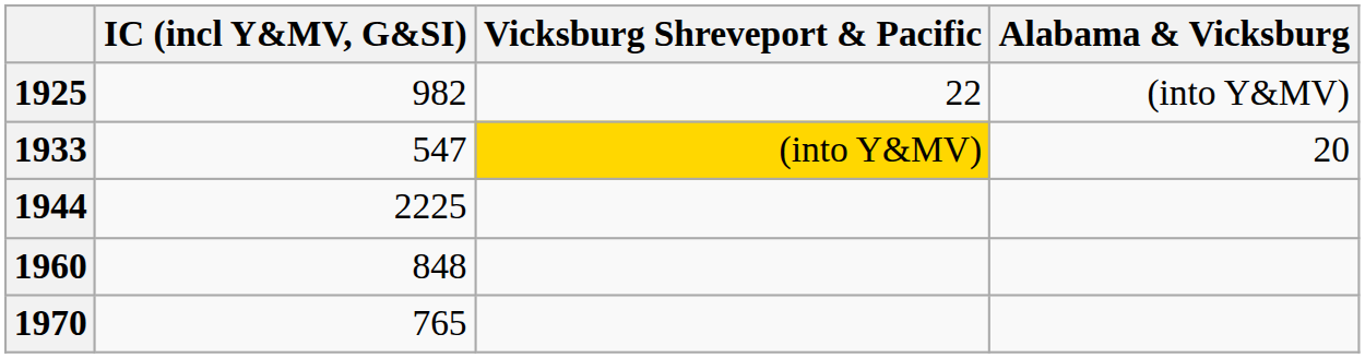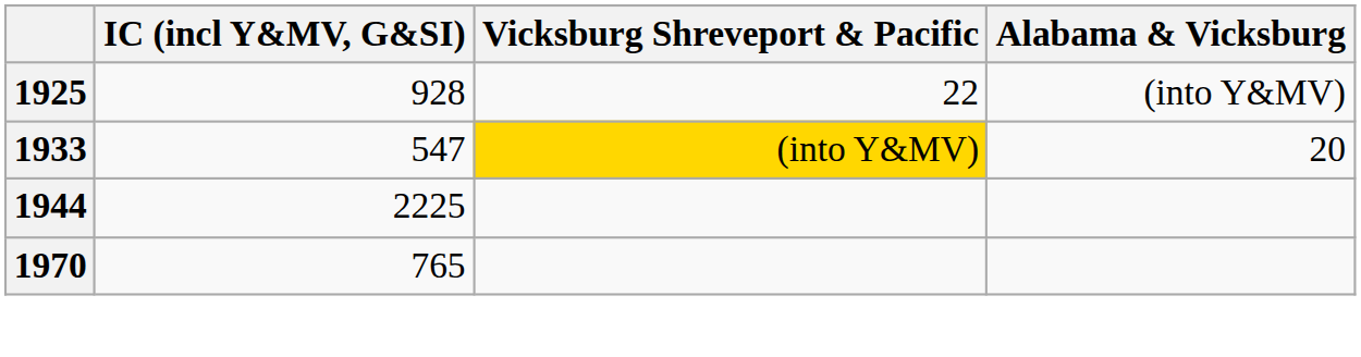1925 | IC (incl Y&MV, G&SI): 982 -> 928
- row: 1960 | 848
